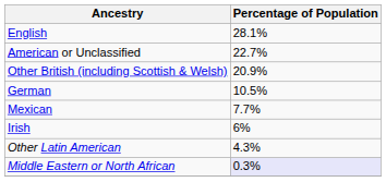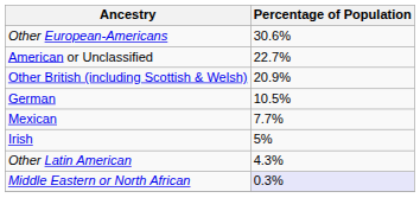+ row: Other European-Americans | 30.6%
- row: English | 28.1%
Irish | Percentage of Population: 6% -> 5%
